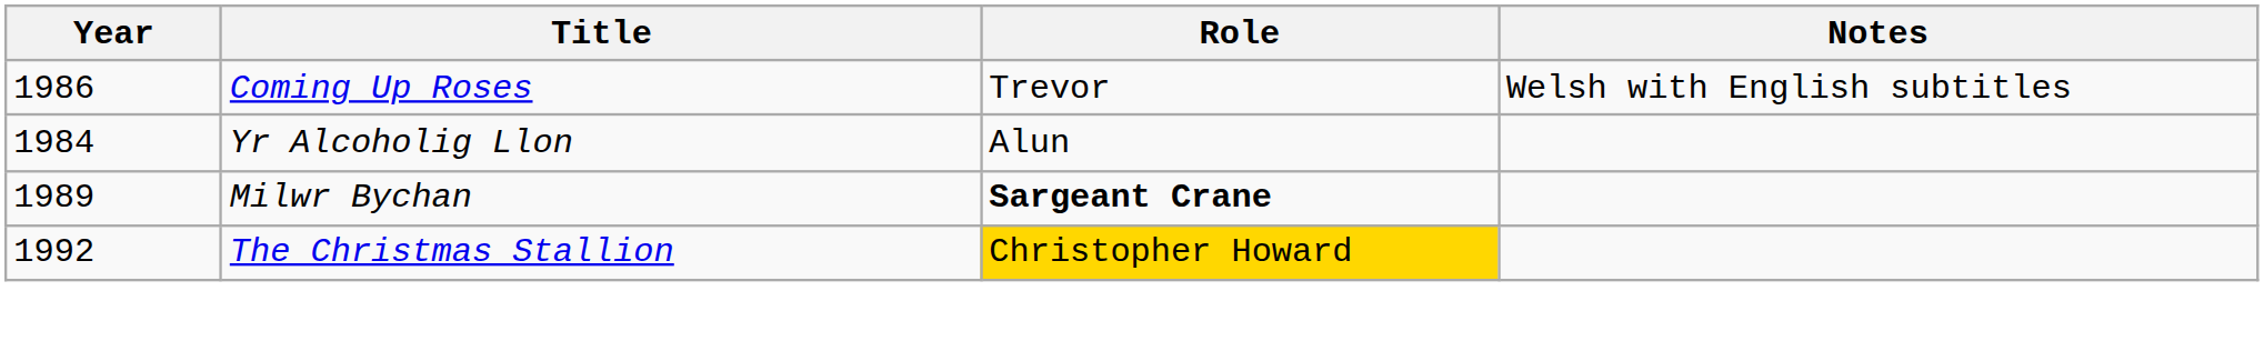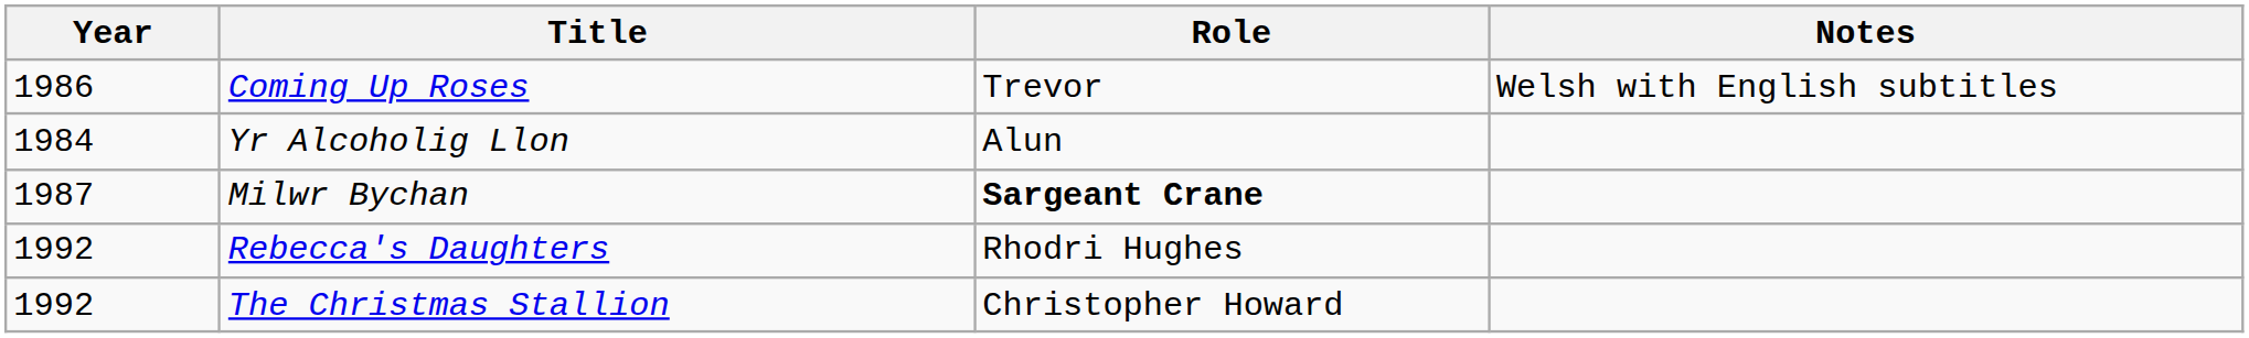Milwr Bychan | Year: 1989 -> 1987
+ row: 1992 | Rebecca's Daughters | Rhodri Hughes
The Christmas Stallion | Role: gold background -> no background
